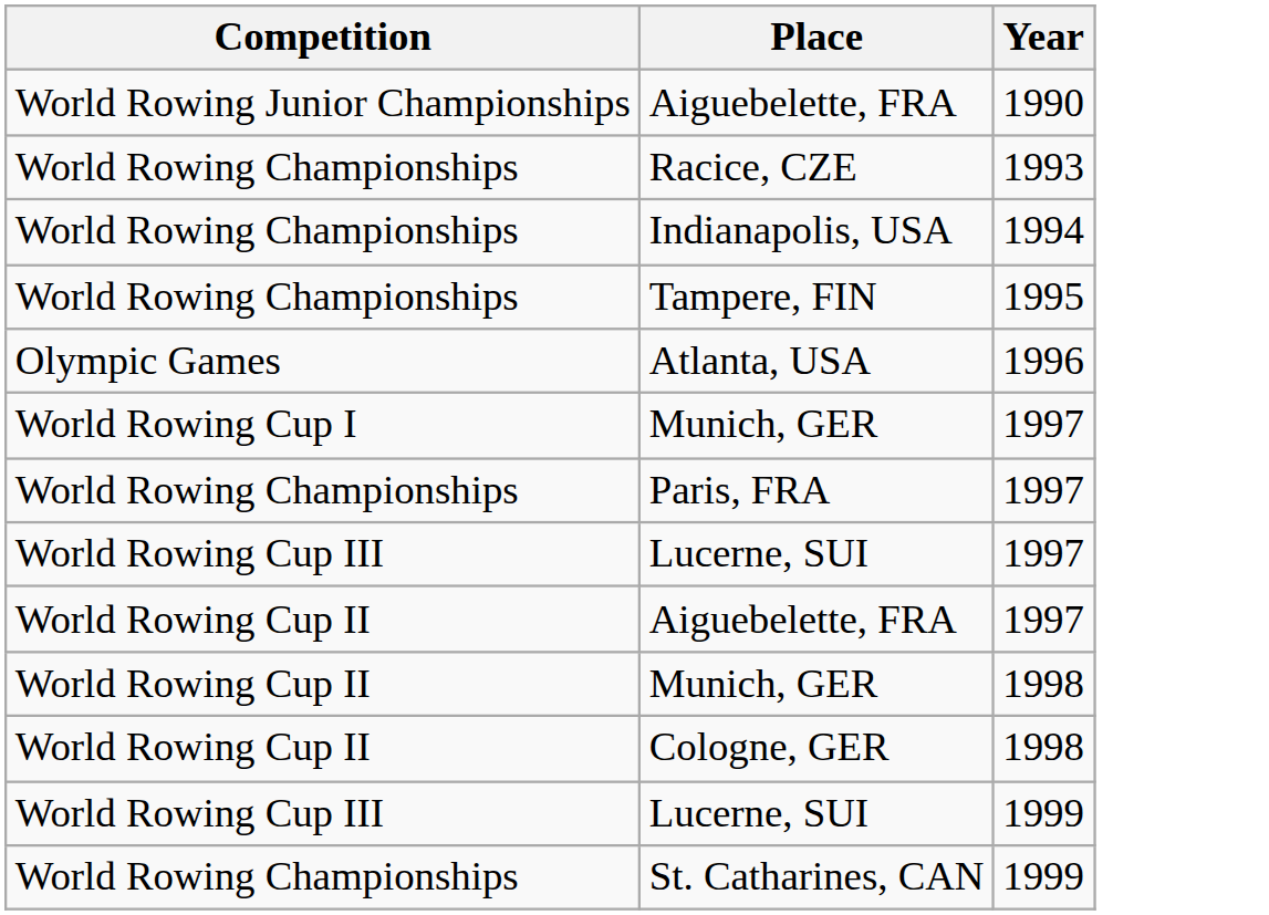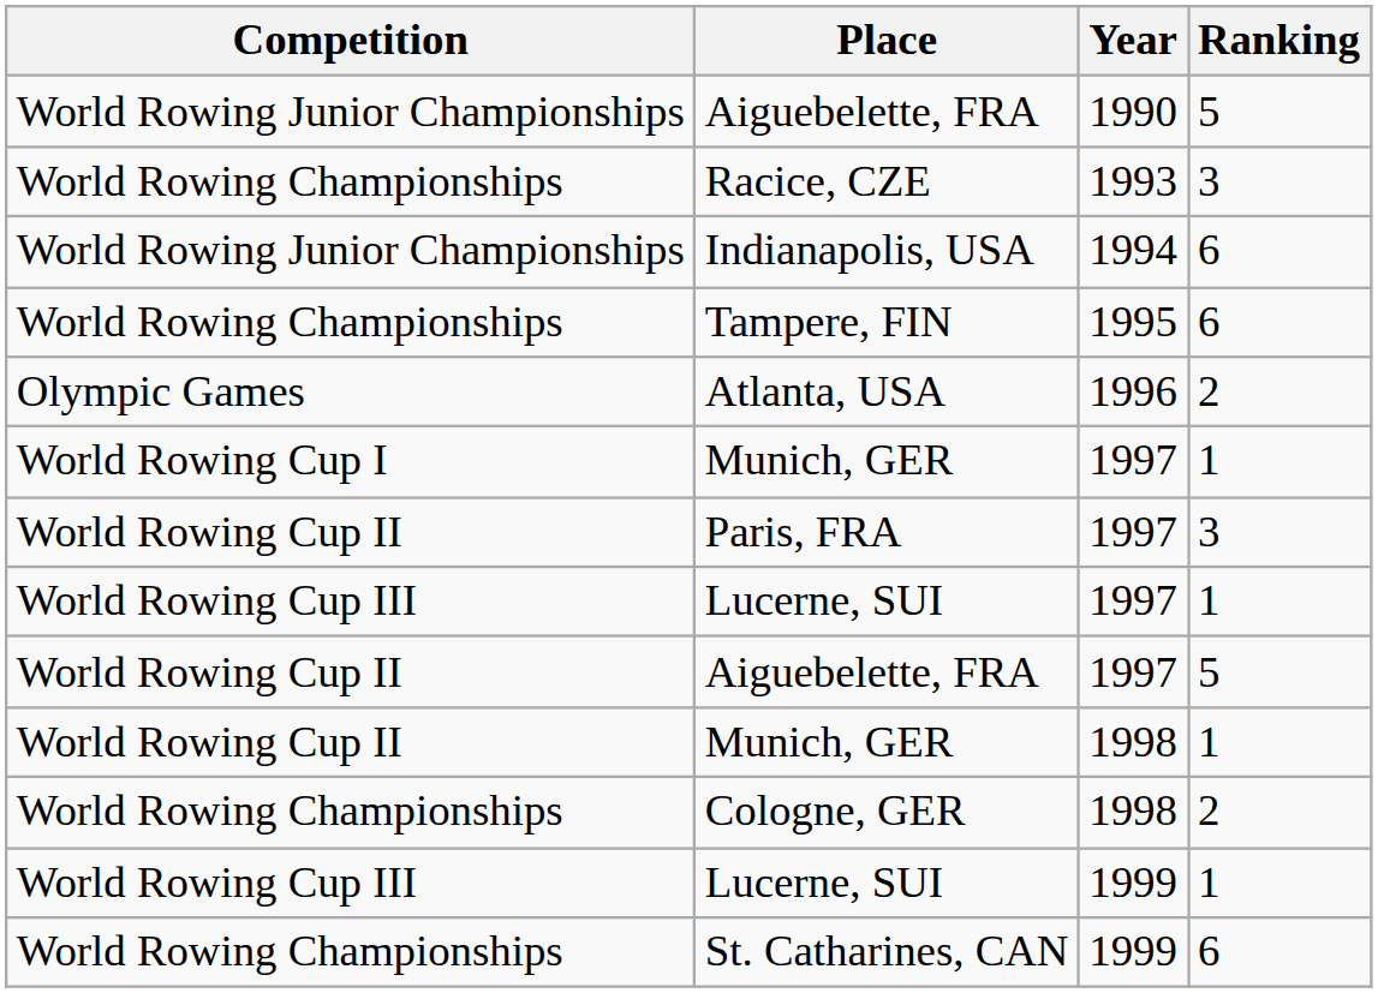+ column: Ranking | 5 | 3 | 6 | 6 | 2 | 1 | 3 | 1 | 5 | 1 | 2 | 1 | 6
Indianapolis, USA | Competition: World Rowing Championships -> World Rowing Junior Championships
Paris, FRA | Competition: World Rowing Championships -> World Rowing Cup II
Cologne, GER | Competition: World Rowing Cup II -> World Rowing Championships
